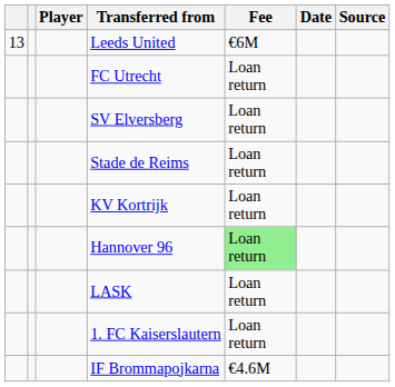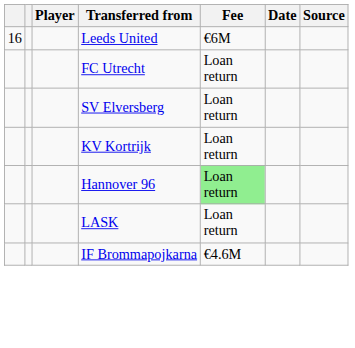Leeds United | column 1: 13 -> 16
- row: Stade de Reims | Loan return
- row: 1. FC Kaiserslautern | Loan return
